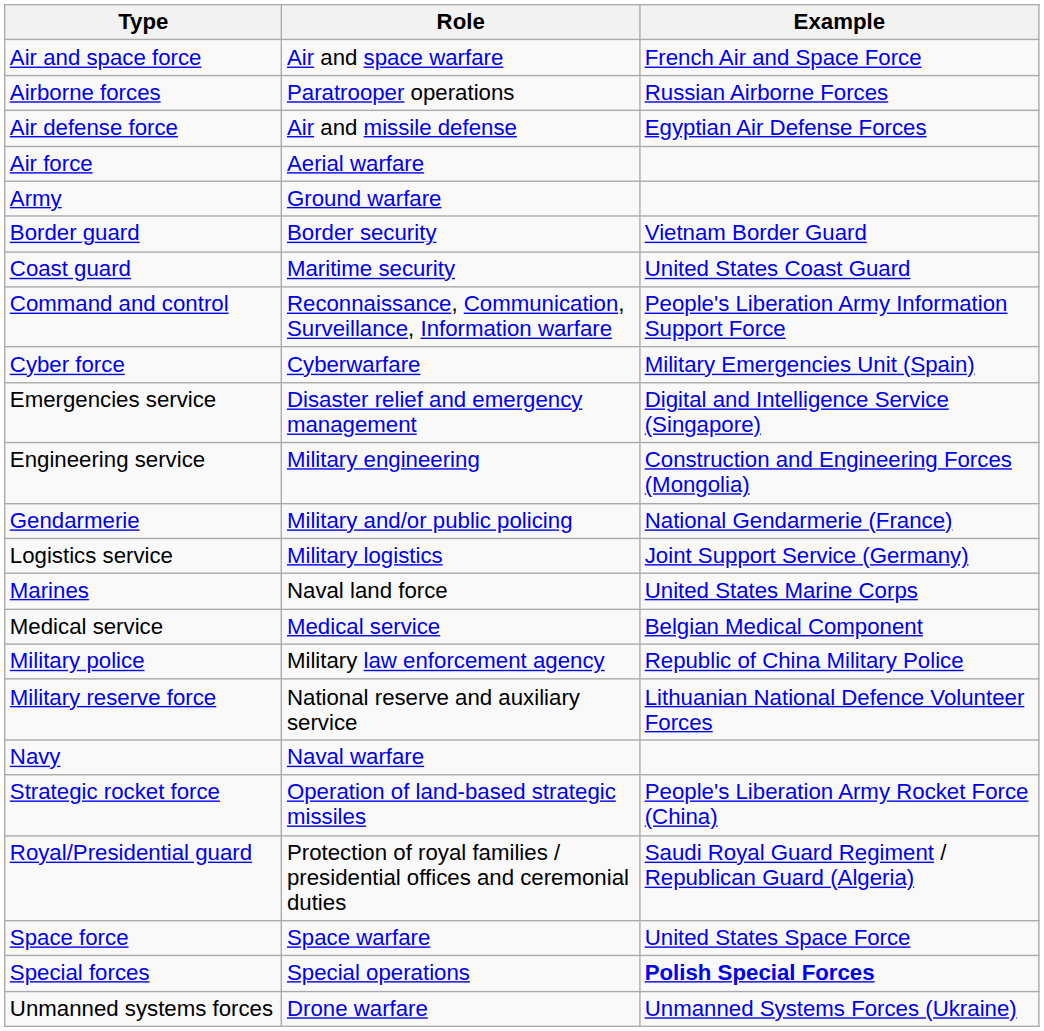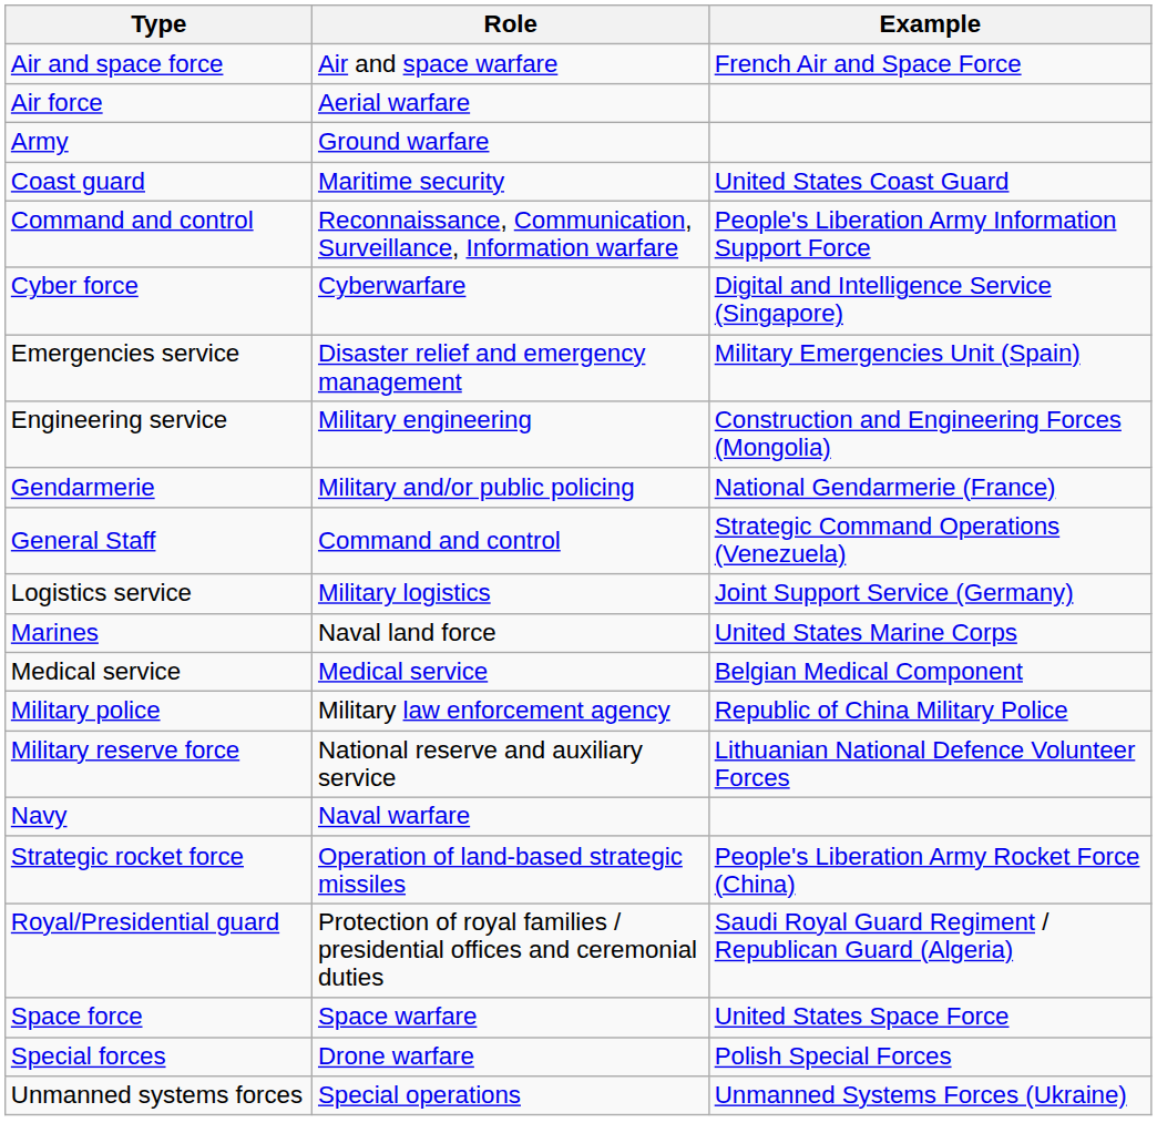- row: Airborne forces | Paratrooper operations | Russian Airborne Forces
- row: Air defense force | Air and missile defense | Egyptian Air Defense Forces
- row: Border guard | Border security | Vietnam Border Guard
Cyber force | Example: Military Emergencies Unit (Spain) -> Digital and Intelligence Service (Singapore)
Emergencies service | Example: Digital and Intelligence Service (Singapore) -> Military Emergencies Unit (Spain)
+ row: General Staff | Command and control | Strategic Command Operations (Venezuela)
Special forces | Role: Special operations -> Drone warfare
Special forces | Example: bold -> normal
Unmanned systems forces | Role: Drone warfare -> Special operations
